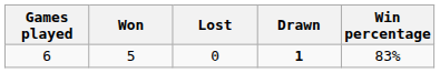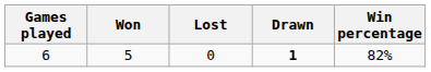6 | Win percentage: 83% -> 82%
